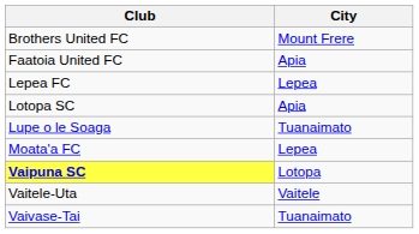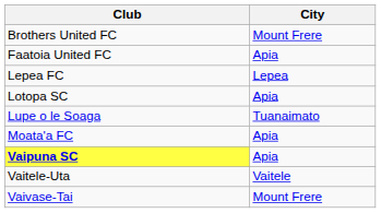Moata'a FC | City: Lepea -> Apia
Vaipuna SC | City: Lotopa -> Apia
Vaivase-Tai | City: Tuanaimato -> Mount Frere
